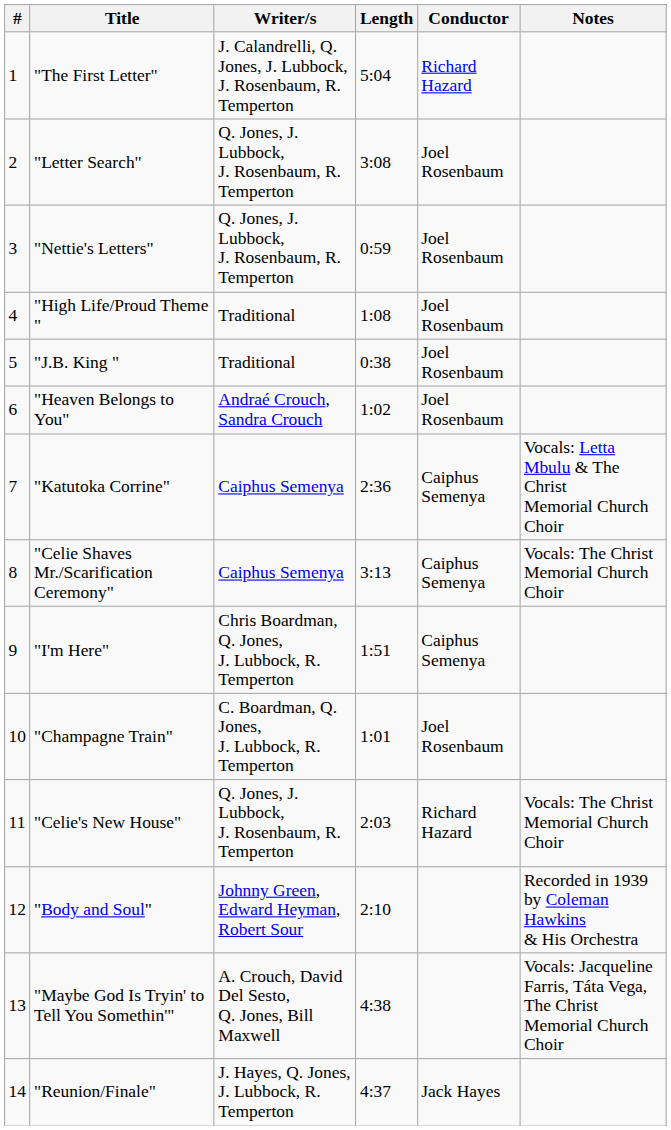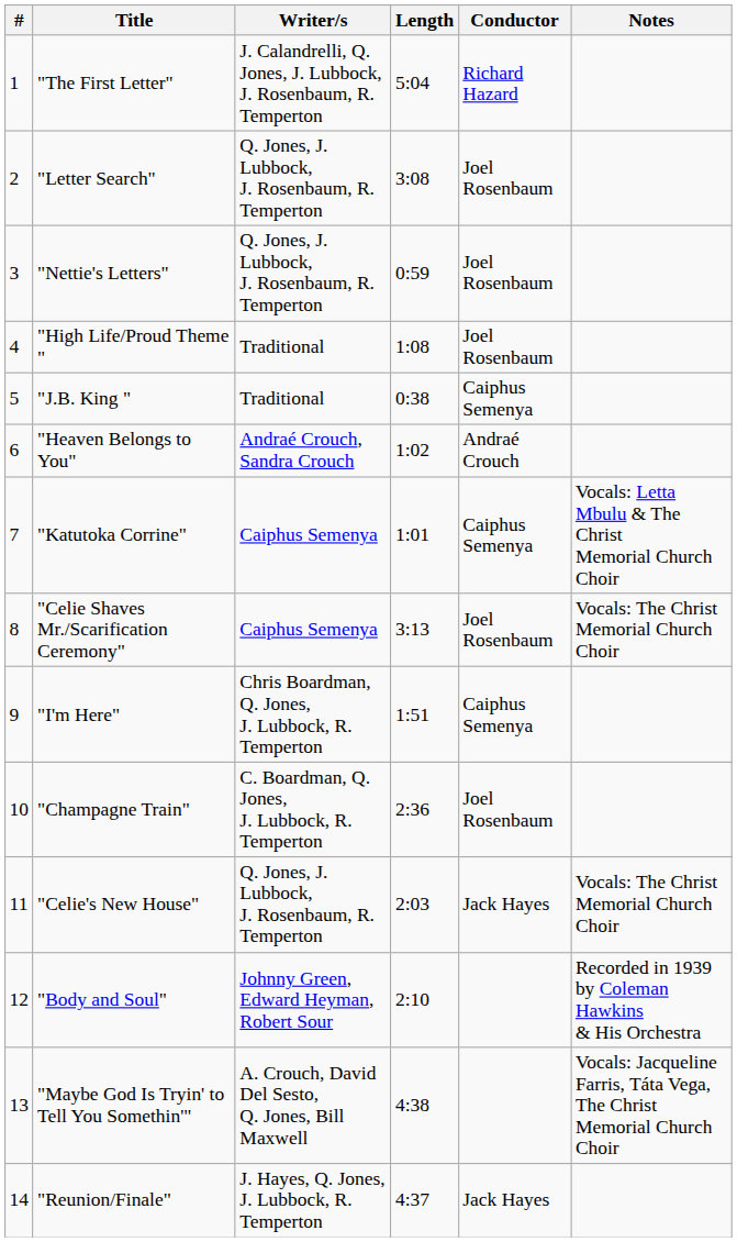"J.B. King " | Conductor: Joel Rosenbaum -> Caiphus Semenya
"Heaven Belongs to You" | Conductor: Joel Rosenbaum -> Andraé Crouch
"Katutoka Corrine" | Length: 2:36 -> 1:01
"Celie Shaves Mr./Scarification Ceremony" | Conductor: Caiphus Semenya -> Joel Rosenbaum
"Champagne Train" | Length: 1:01 -> 2:36
"Celie's New House" | Conductor: Richard Hazard -> Jack Hayes
